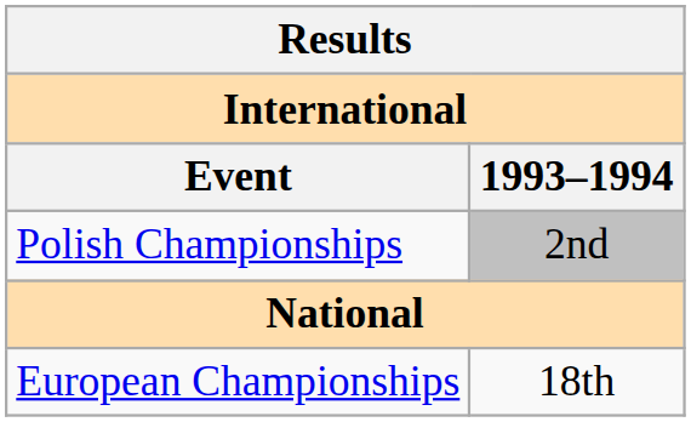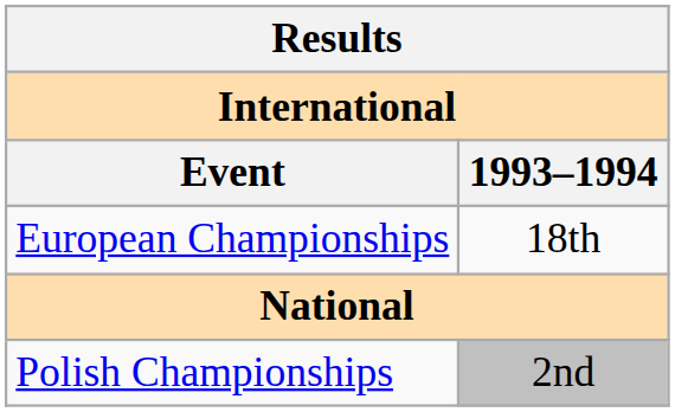rows swapped: European Championships <-> Polish Championships
